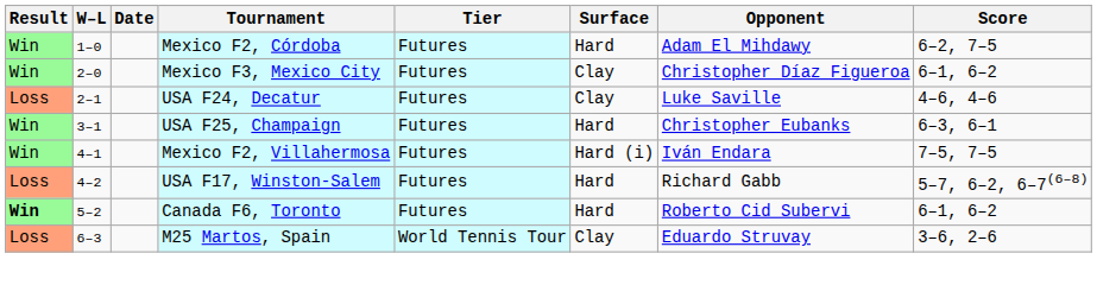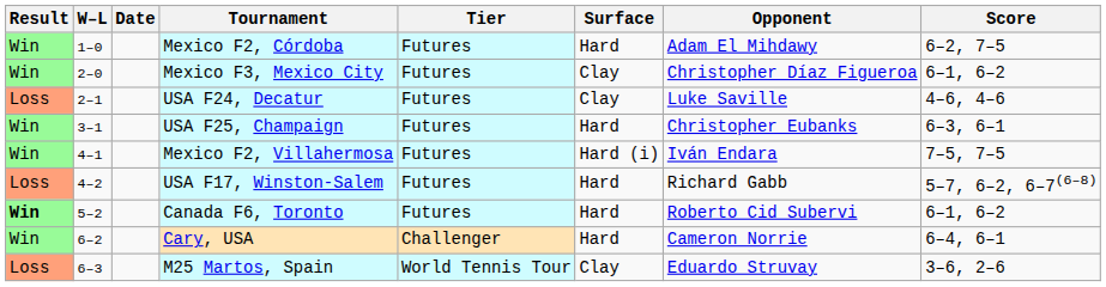+ row: Win | 6–2 | Cary, USA | Challenger | Hard | Cameron Norrie | 6–4, 6–1
